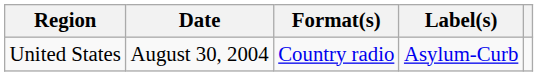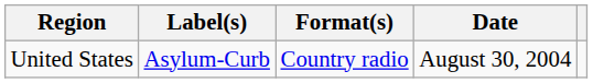columns swapped: Date <-> Label(s)
